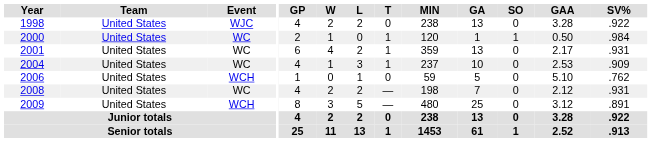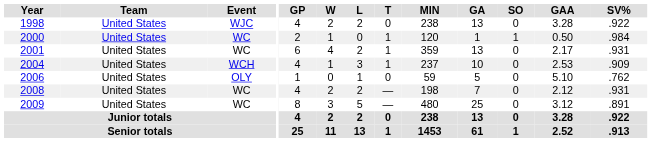2004 | Event: WC -> WCH
2006 | Event: WCH -> OLY
2009 | Event: WCH -> WC
